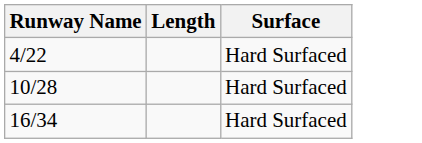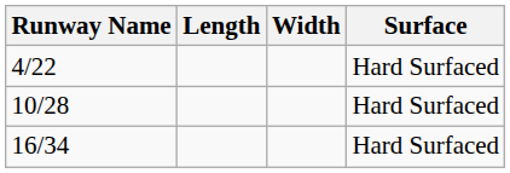+ column: Width
